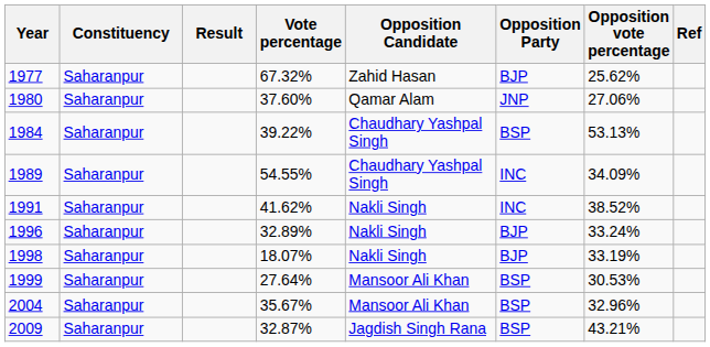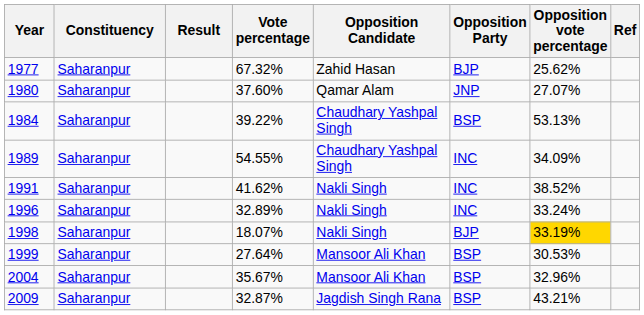1980 | Opposition vote percentage: 27.06% -> 27.07%
1996 | Opposition Party: BJP -> INC
1998 | Opposition vote percentage: no background -> gold background
